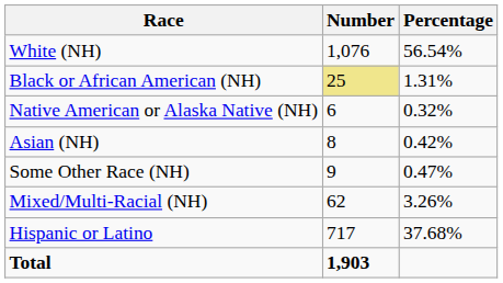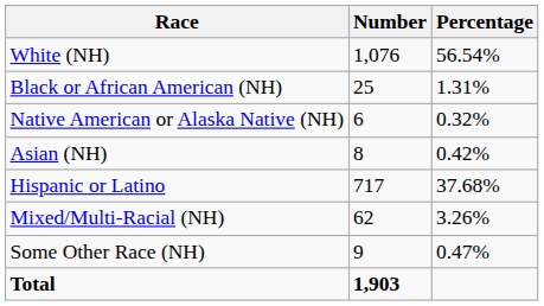Black or African American (NH) | Number: khaki background -> no background
rows swapped: Some Other Race (NH) <-> Hispanic or Latino
